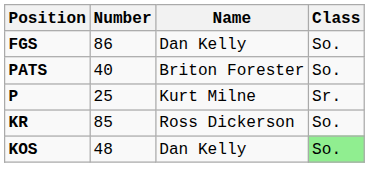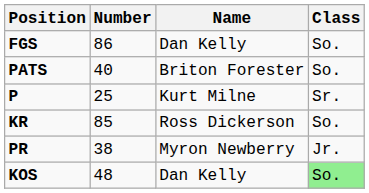+ row: PR | 38 | Myron Newberry | Jr.
